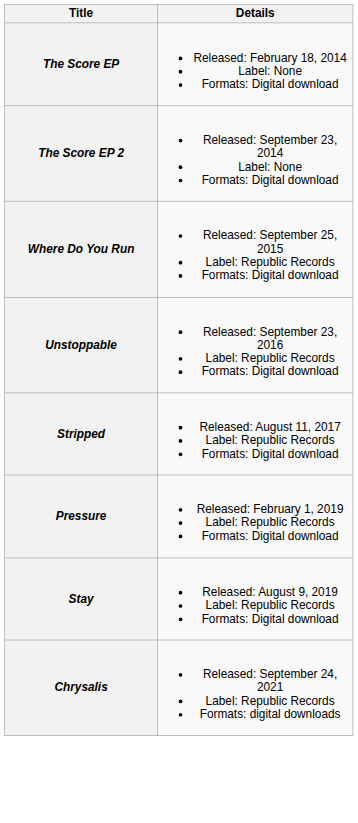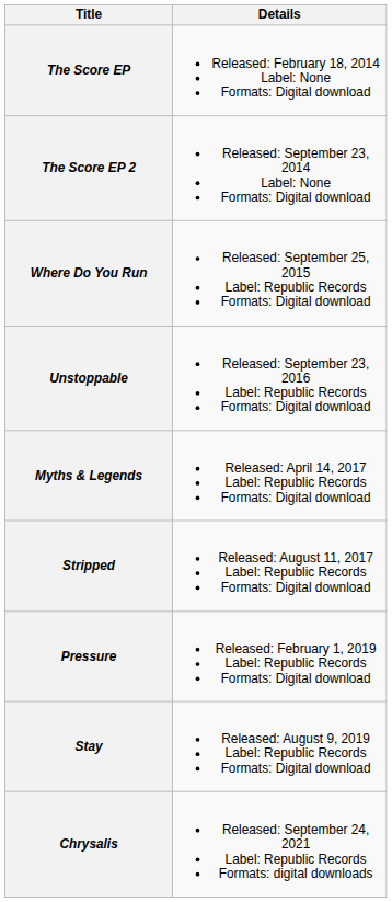+ row: Myths & Legends | Released: April 14, 2017 Label: Republic Records Formats: Digital download
